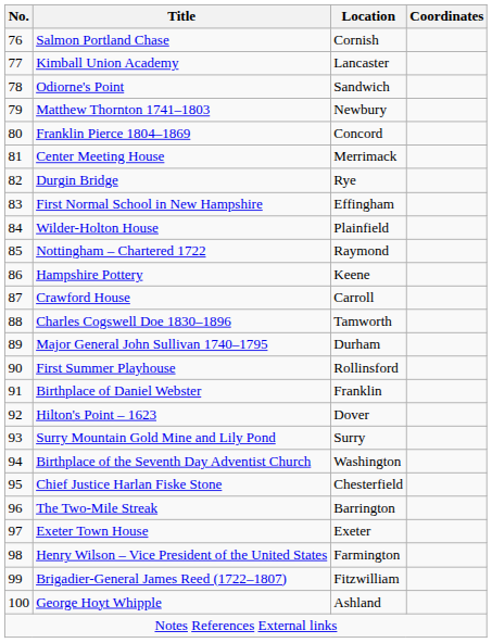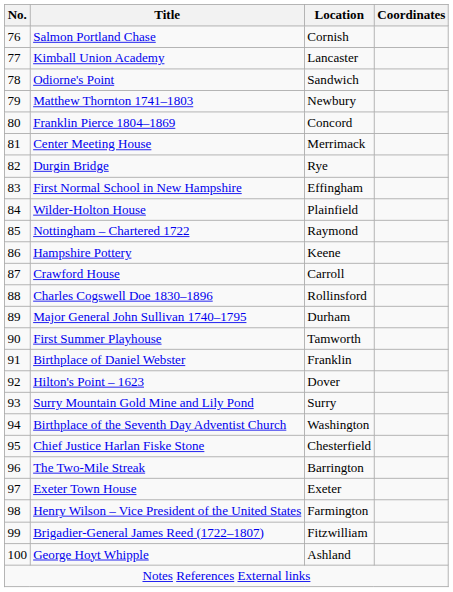Charles Cogswell Doe 1830–1896 | Location: Tamworth -> Rollinsford
First Summer Playhouse | Location: Rollinsford -> Tamworth
